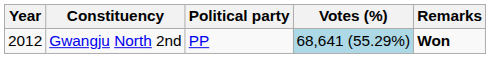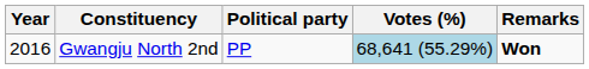Gwangju North 2nd | Year: 2012 -> 2016
